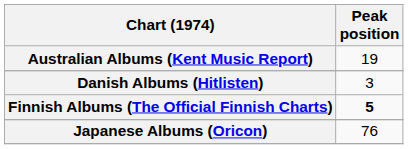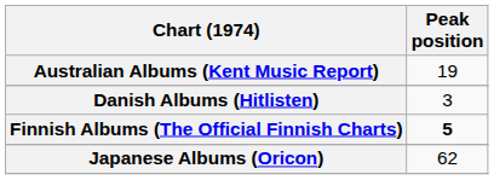Japanese Albums (Oricon) | Peak position: 76 -> 62
